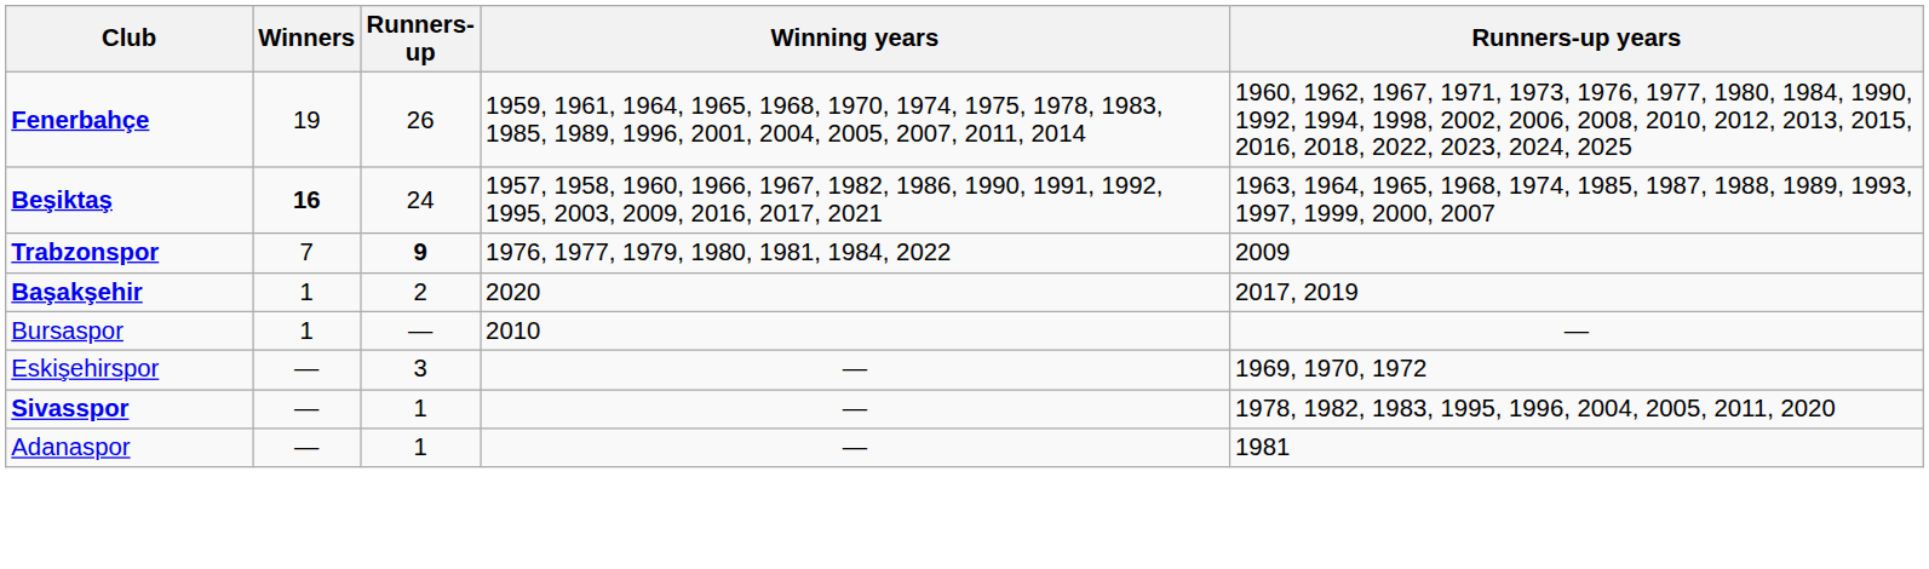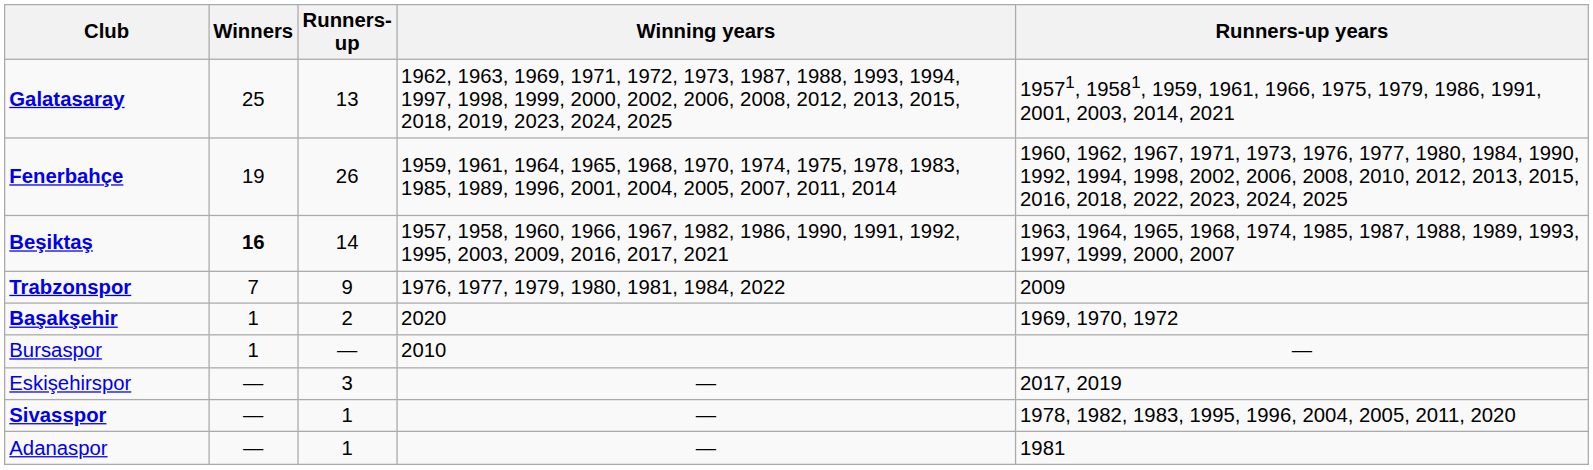+ row: Galatasaray | 25 | 13 | 1962, 1963, 1969, 1971, 1972, 1973, 1987, 1988, 1993, 1994, 1997, 1998, 1999, 2000, 2002, 2006, 2008, 2012, 2013, 2015, 2018, 2019, 2023, 2024, 2025 | 19571, 19581, 1959, 1961, 1966, 1975, 1979, 1986, 1991, 2001, 2003, 2014, 2021
Beşiktaş | Runners-up: 24 -> 14
Trabzonspor | Runners-up: bold -> normal
Başakşehir | Runners-up years: 2017, 2019 -> 1969, 1970, 1972
Eskişehirspor | Runners-up years: 1969, 1970, 1972 -> 2017, 2019
